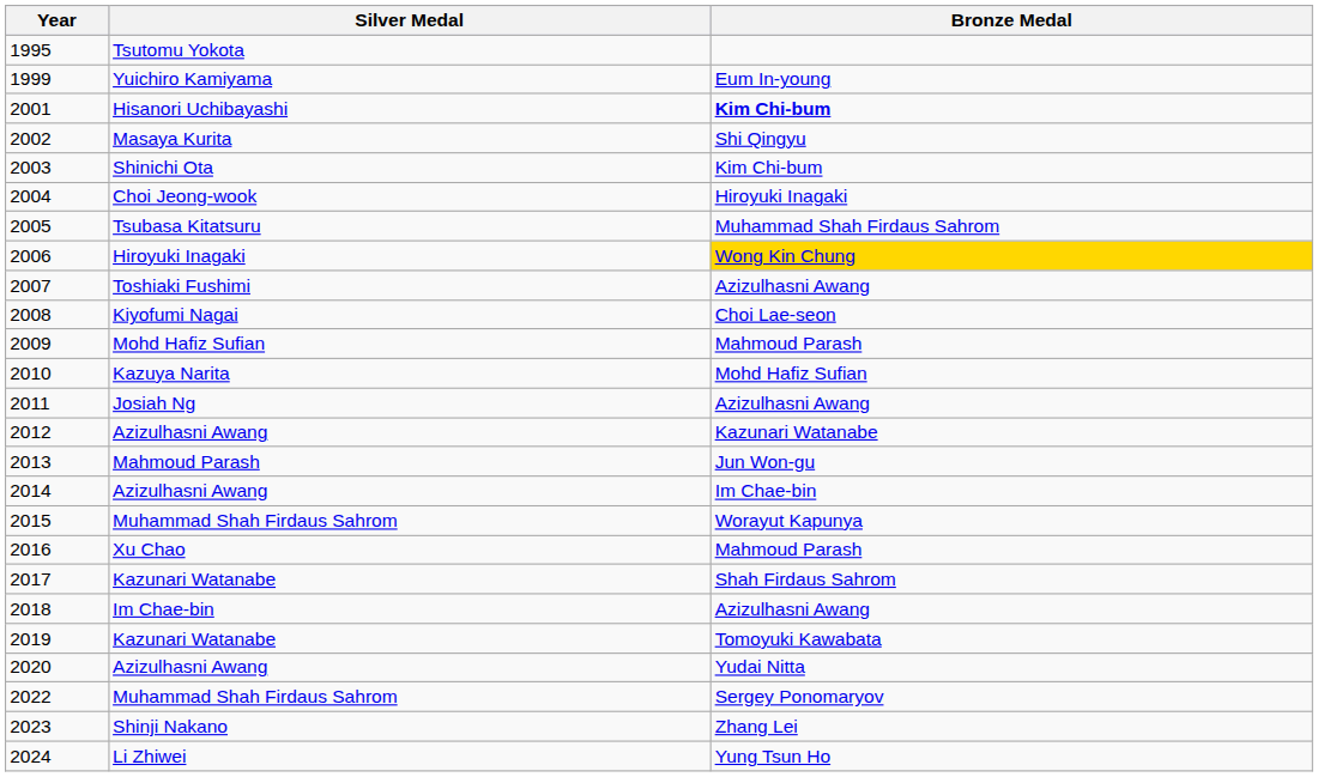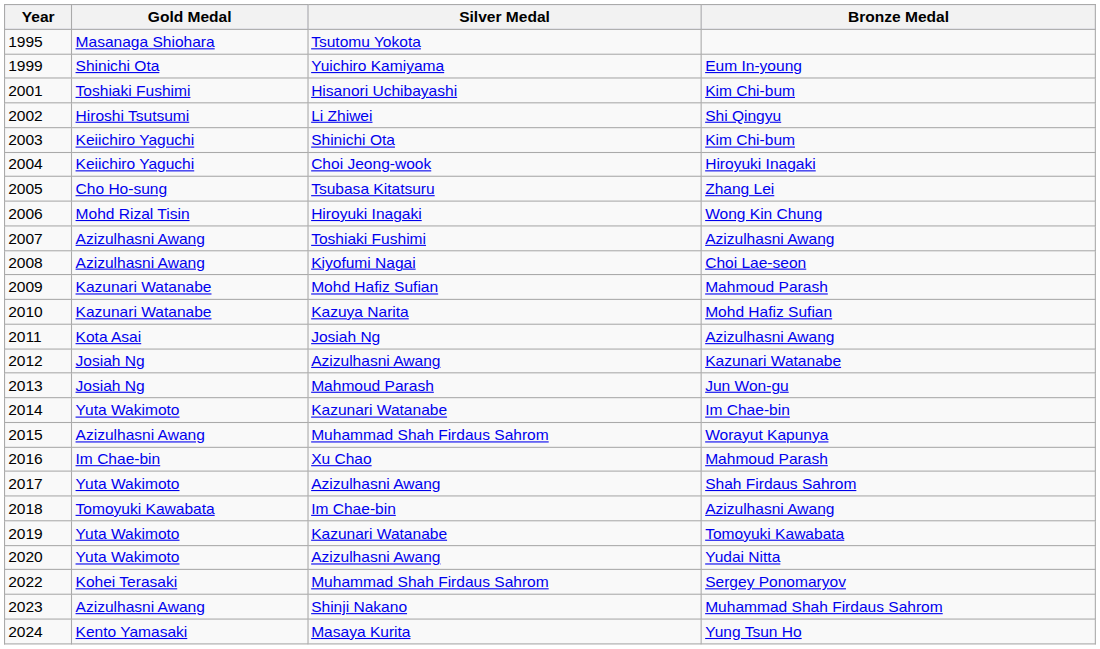+ column: Gold Medal | Masanaga Shiohara | Shinichi Ota | Toshiaki Fushimi | Hiroshi Tsutsumi | Keiichiro Yaguchi | Keiichiro Yaguchi | Cho Ho-sung | Mohd Rizal Tisin | Azizulhasni Awang | Azizulhasni Awang | Kazunari Watanabe | Kazunari Watanabe | Kota Asai | Josiah Ng | Josiah Ng | Yuta Wakimoto | Azizulhasni Awang | Im Chae-bin | Yuta Wakimoto | Tomoyuki Kawabata | Yuta Wakimoto | Yuta Wakimoto | Kohei Terasaki | Azizulhasni Awang | Kento Yamasaki
2001 | Bronze Medal: bold -> normal
2002 | Silver Medal: Masaya Kurita -> Li Zhiwei
2005 | Bronze Medal: Muhammad Shah Firdaus Sahrom -> Zhang Lei
2006 | Bronze Medal: gold background -> no background
2014 | Silver Medal: Azizulhasni Awang -> Kazunari Watanabe
2017 | Silver Medal: Kazunari Watanabe -> Azizulhasni Awang
2023 | Bronze Medal: Zhang Lei -> Muhammad Shah Firdaus Sahrom
2024 | Silver Medal: Li Zhiwei -> Masaya Kurita
